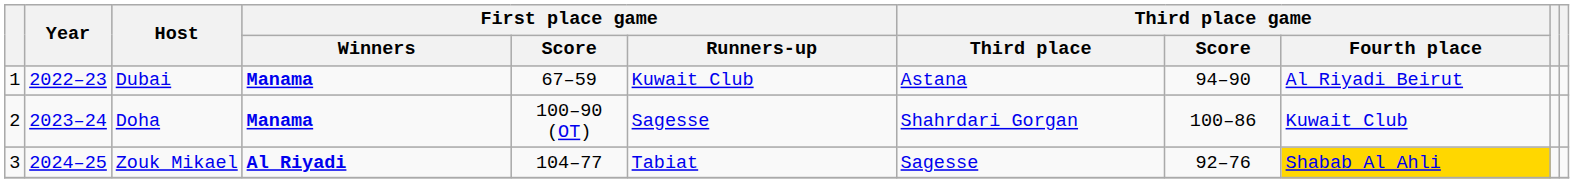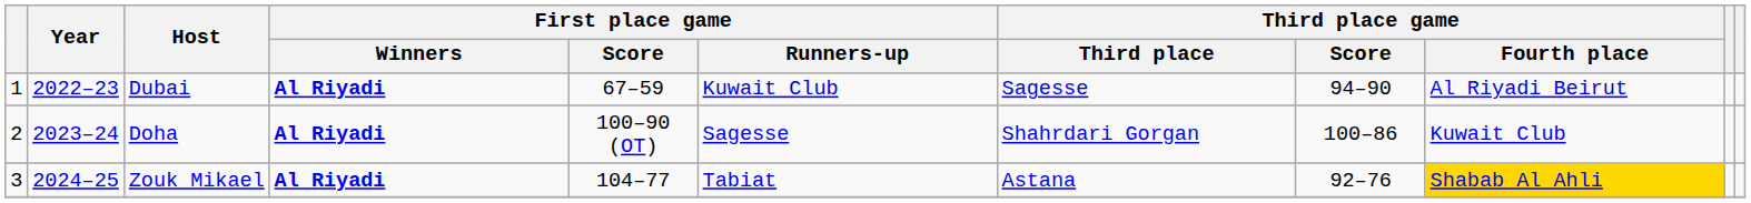Dubai | First place game / Winners: Manama -> Al Riyadi
Dubai | Third place game / Third place: Astana -> Sagesse
Doha | First place game / Winners: Manama -> Al Riyadi
Zouk Mikael | Third place game / Third place: Sagesse -> Astana
